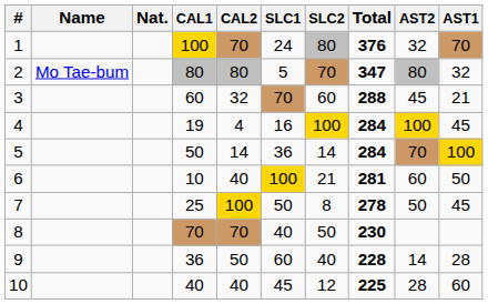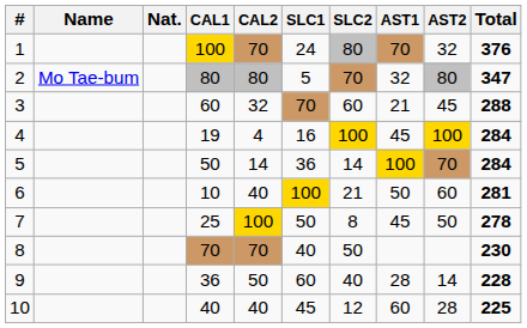columns swapped: AST1 <-> Total
